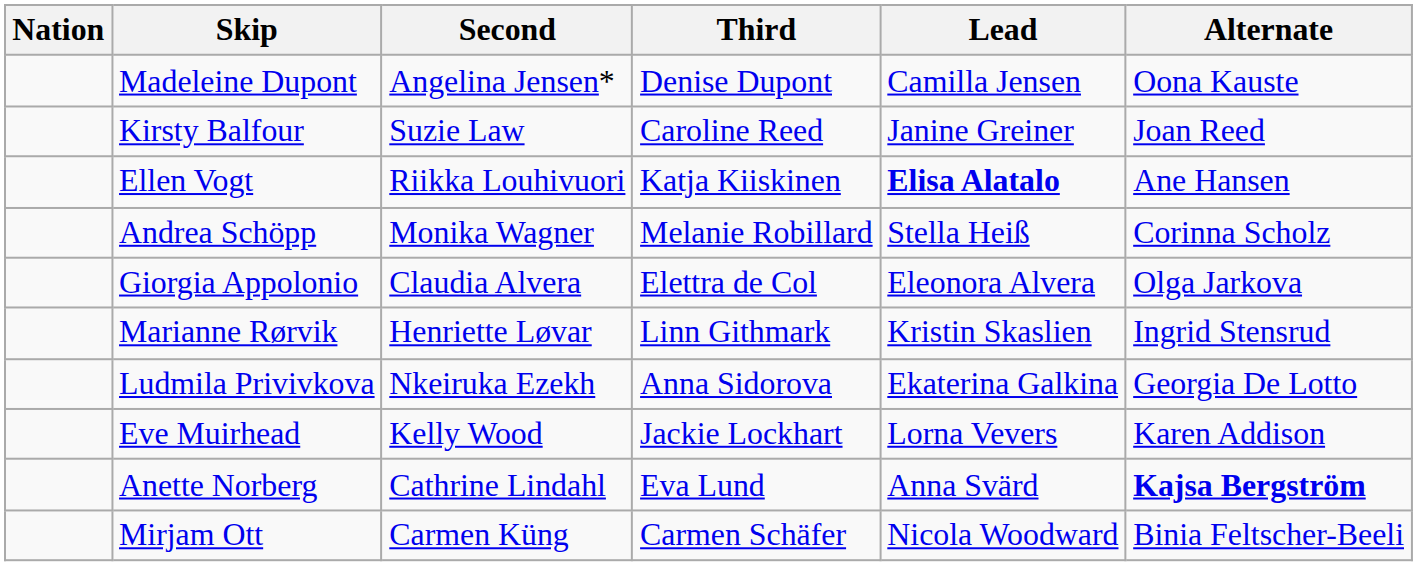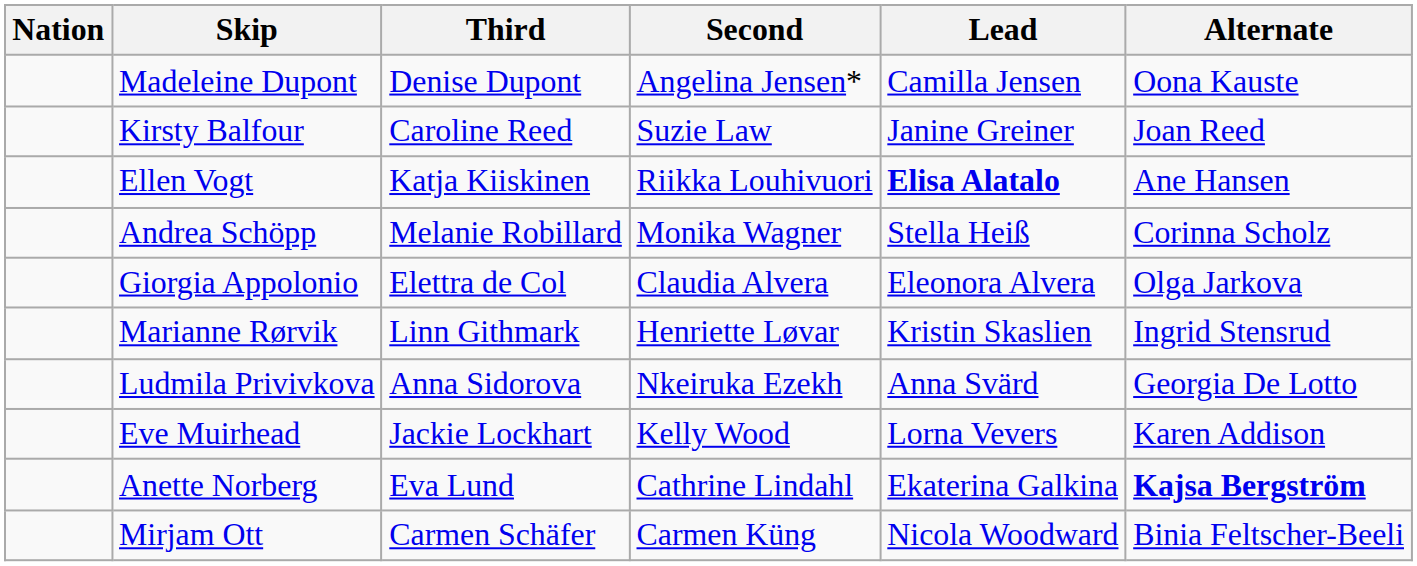columns swapped: Third <-> Second
Ludmila Privivkova | Lead: Ekaterina Galkina -> Anna Svärd
Anette Norberg | Lead: Anna Svärd -> Ekaterina Galkina
